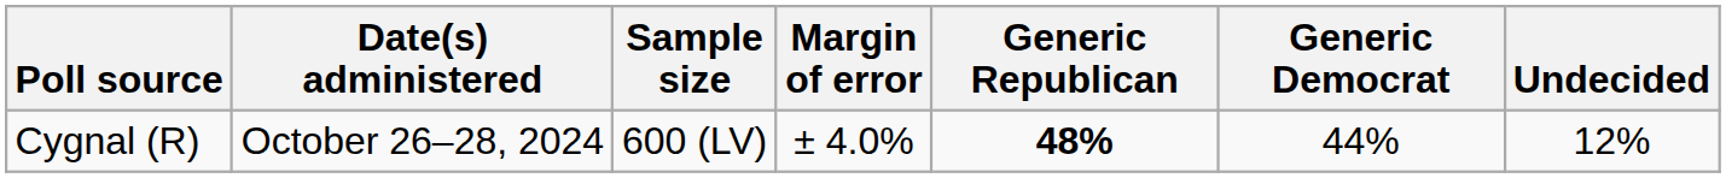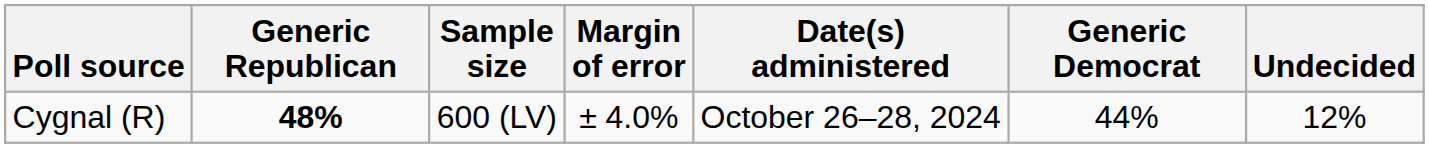columns swapped: Date(s) administered <-> Generic Republican
